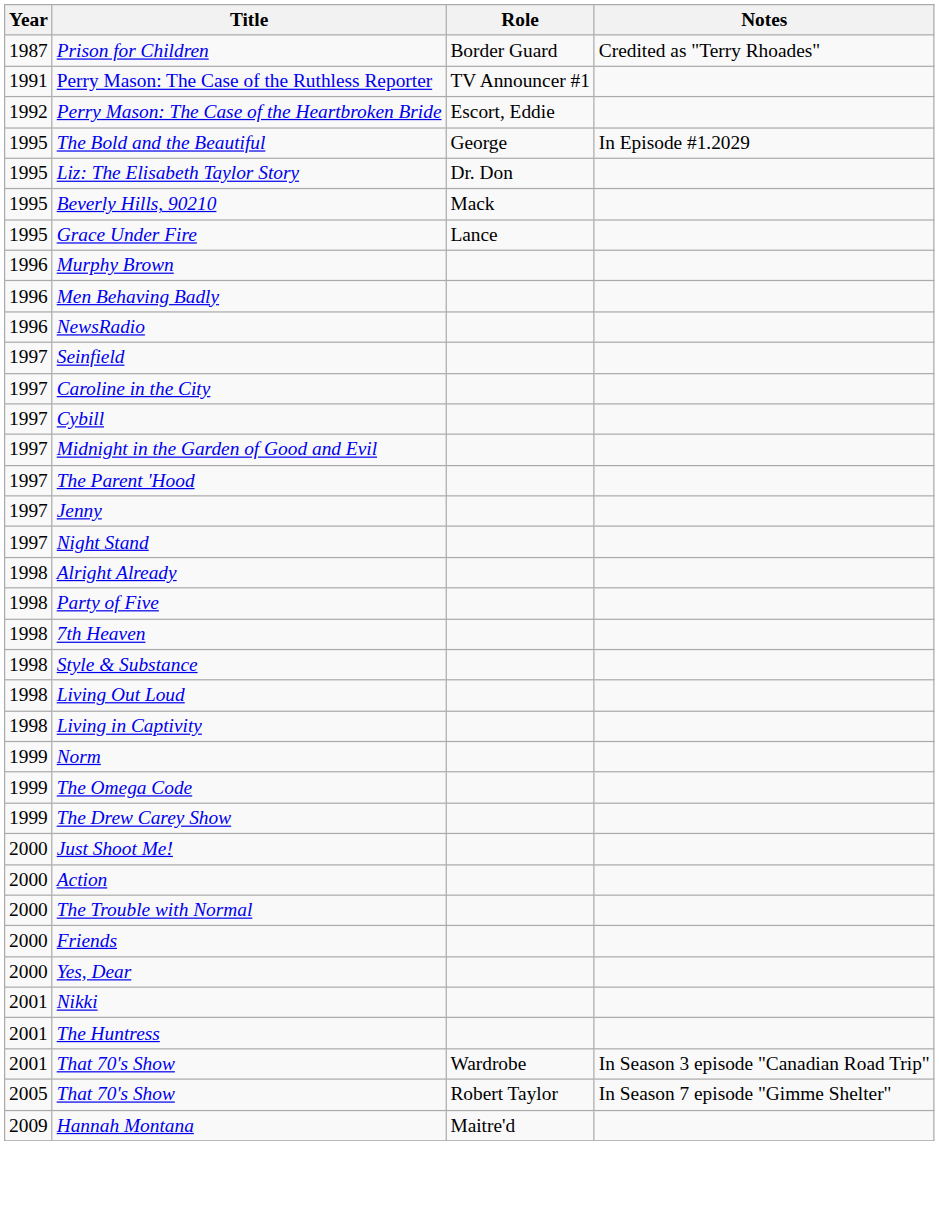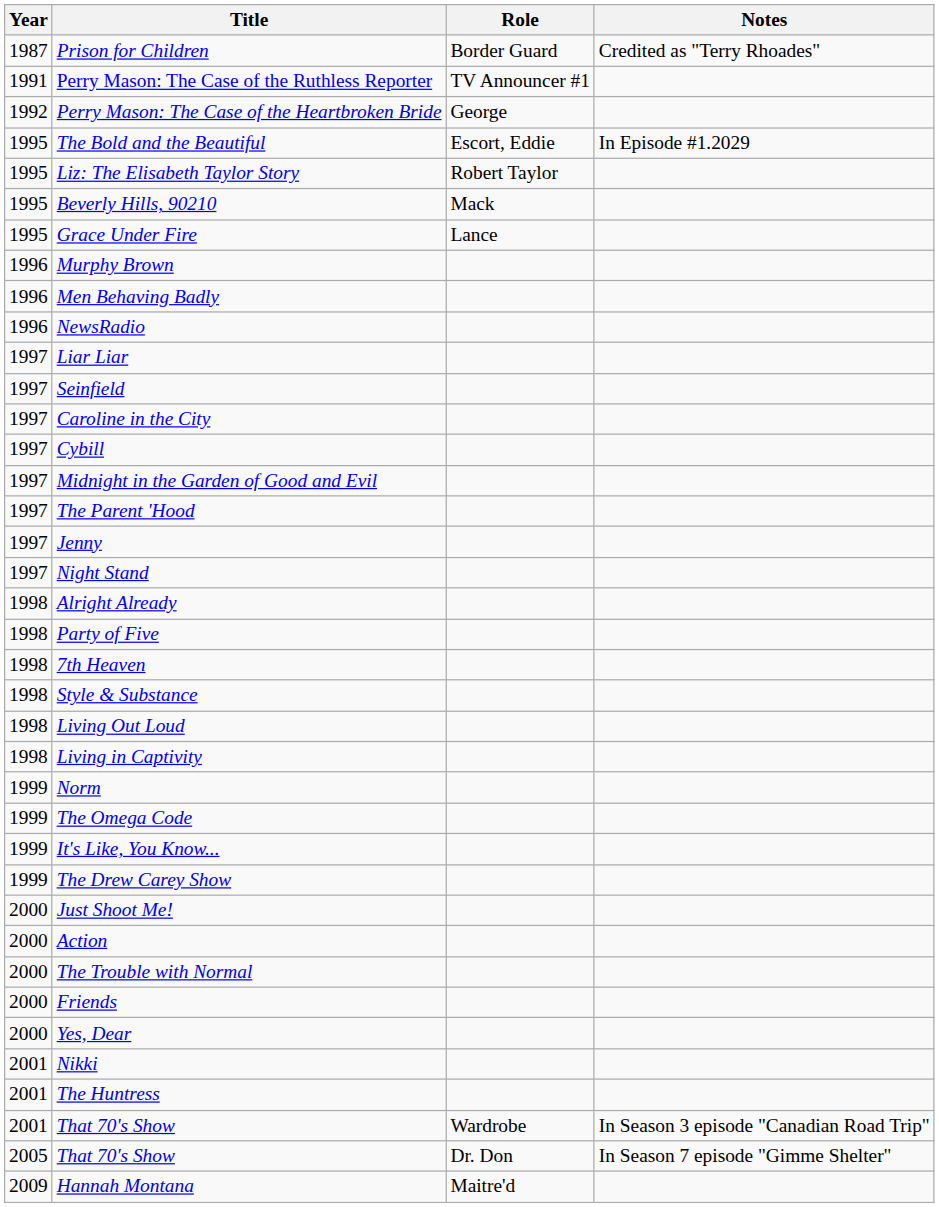Perry Mason: The Case of the Heartbroken Bride | Role: Escort, Eddie -> George
The Bold and the Beautiful | Role: George -> Escort, Eddie
Liz: The Elisabeth Taylor Story | Role: Dr. Don -> Robert Taylor
+ row: 1997 | Liar Liar
+ row: 1999 | It's Like, You Know...
2005 / That 70's Show | Role: Robert Taylor -> Dr. Don
